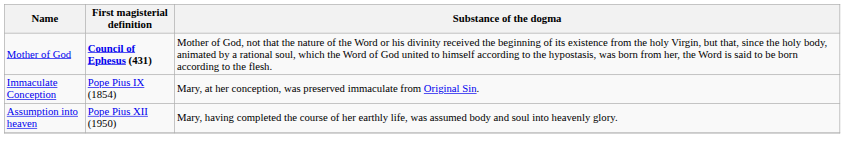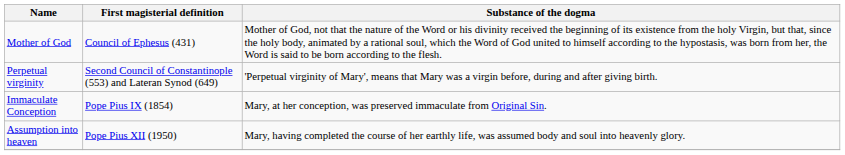Mother of God | First magisterial definition: bold -> normal
+ row: Perpetual virginity | Second Council of Constantinople (553) and Lateran Synod (649) | 'Perpetual virginity of Mary', means that Mary was a virgin before, during and after giving birth.
